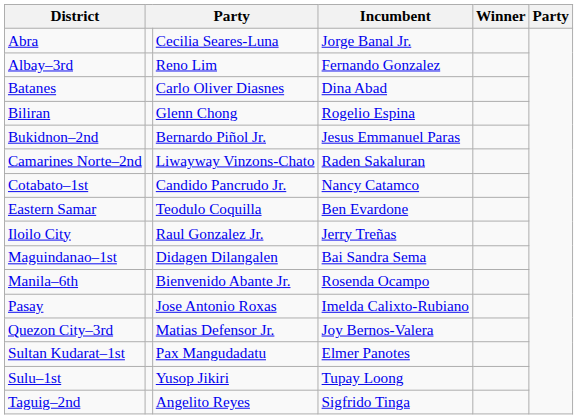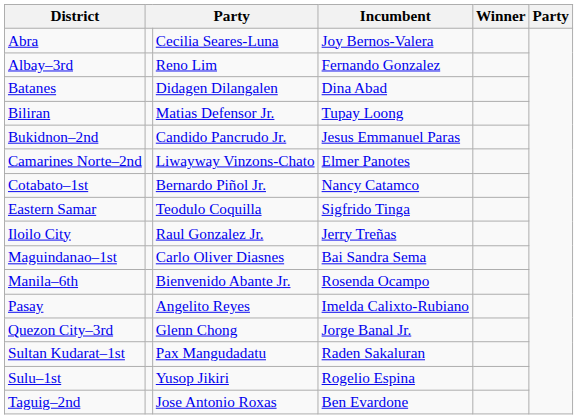Abra | Incumbent: Jorge Banal Jr. -> Joy Bernos-Valera
Batanes | column 3: Carlo Oliver Diasnes -> Didagen Dilangalen
Biliran | column 3: Glenn Chong -> Matias Defensor Jr.
Biliran | Incumbent: Rogelio Espina -> Tupay Loong
Bukidnon–2nd | column 3: Bernardo Piñol Jr. -> Candido Pancrudo Jr.
Camarines Norte–2nd | Incumbent: Raden Sakaluran -> Elmer Panotes
Cotabato–1st | column 3: Candido Pancrudo Jr. -> Bernardo Piñol Jr.
Eastern Samar | Incumbent: Ben Evardone -> Sigfrido Tinga
Maguindanao–1st | column 3: Didagen Dilangalen -> Carlo Oliver Diasnes
Pasay | column 3: Jose Antonio Roxas -> Angelito Reyes
Quezon City–3rd | column 3: Matias Defensor Jr. -> Glenn Chong
Quezon City–3rd | Incumbent: Joy Bernos-Valera -> Jorge Banal Jr.
Sultan Kudarat–1st | Incumbent: Elmer Panotes -> Raden Sakaluran
Sulu–1st | Incumbent: Tupay Loong -> Rogelio Espina
Taguig–2nd | column 3: Angelito Reyes -> Jose Antonio Roxas
Taguig–2nd | Incumbent: Sigfrido Tinga -> Ben Evardone
